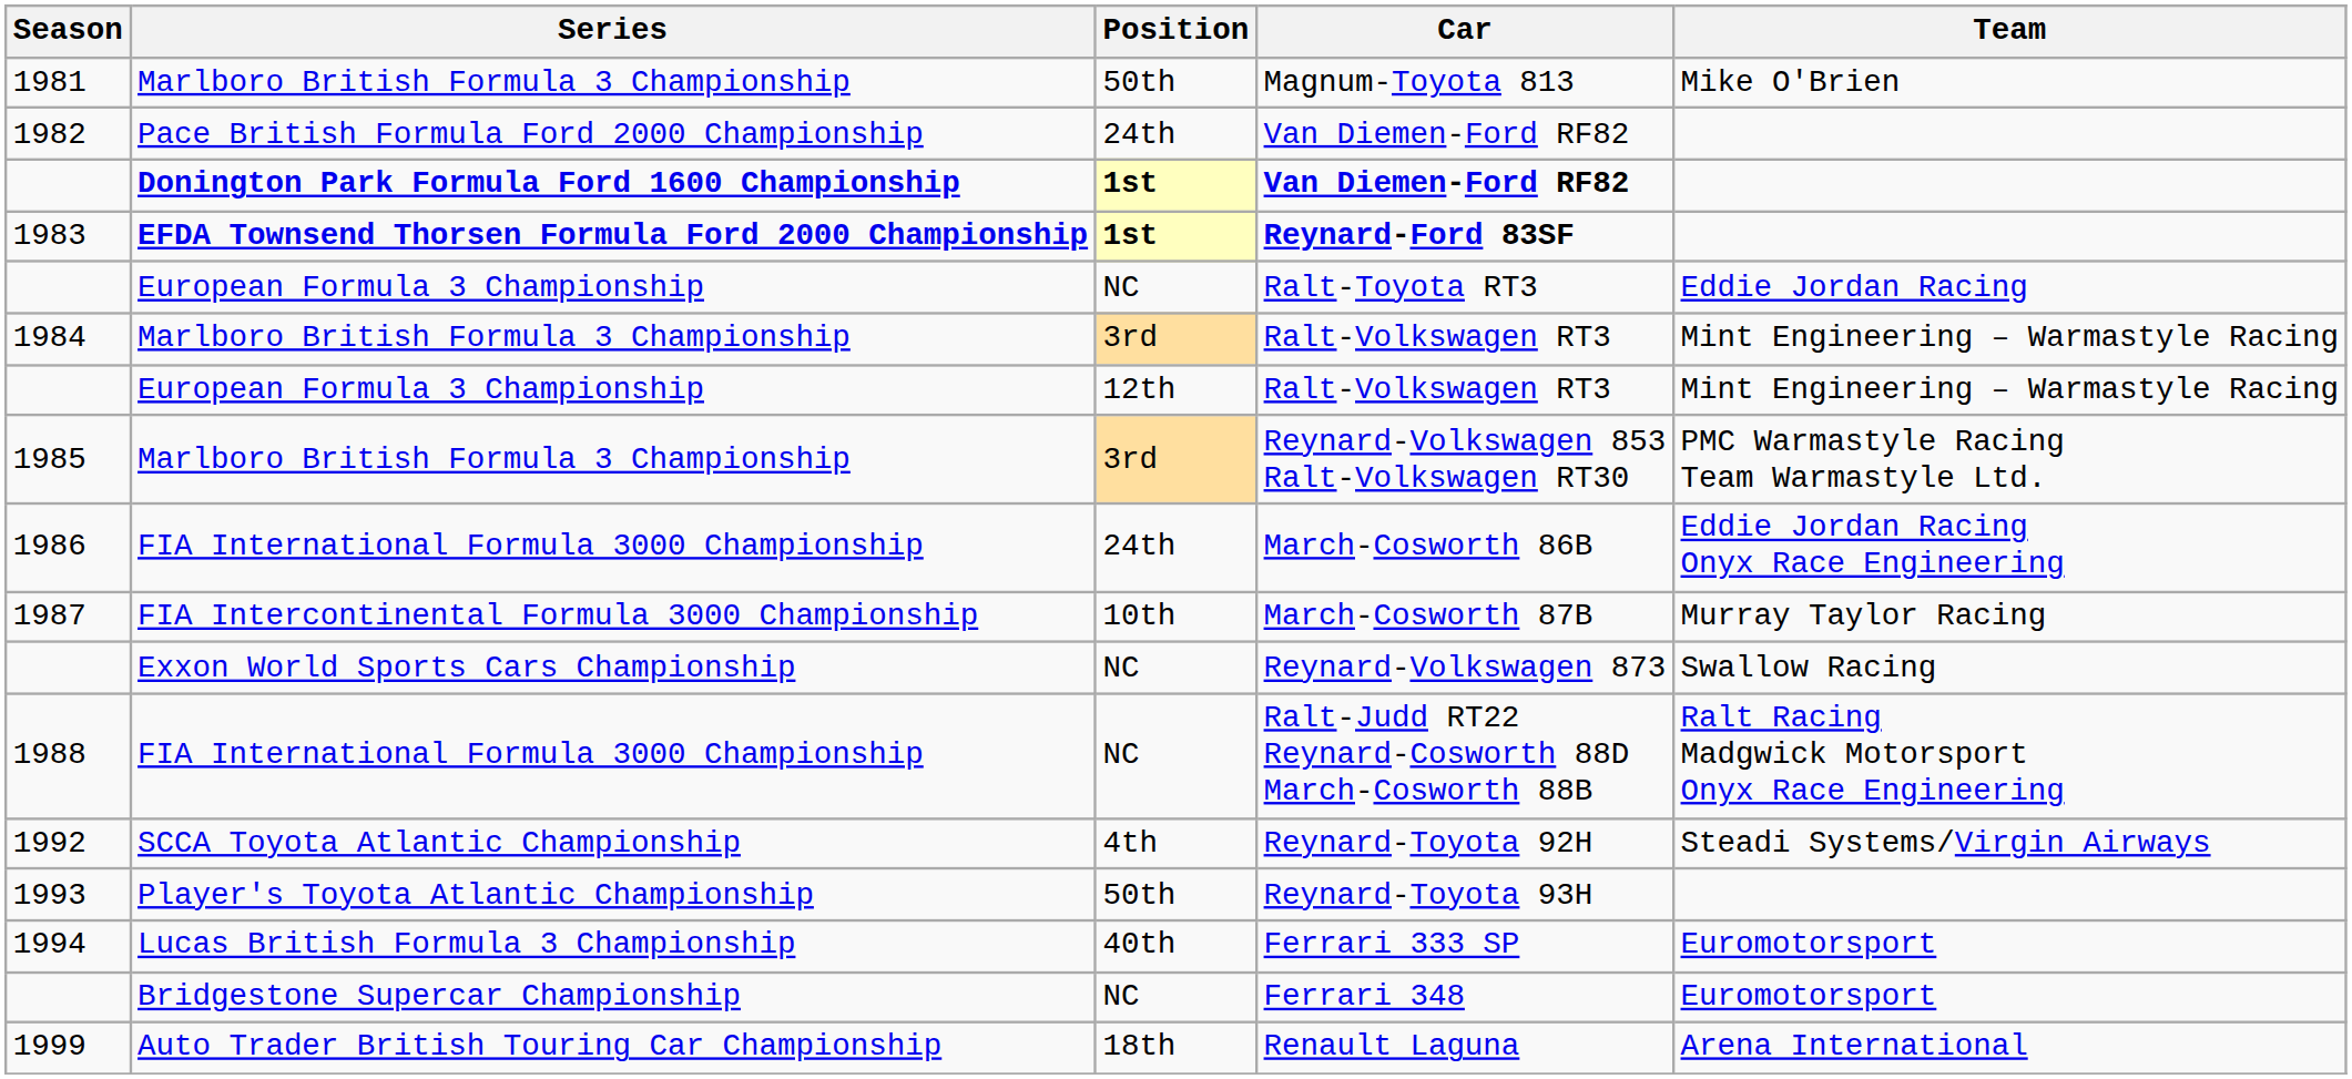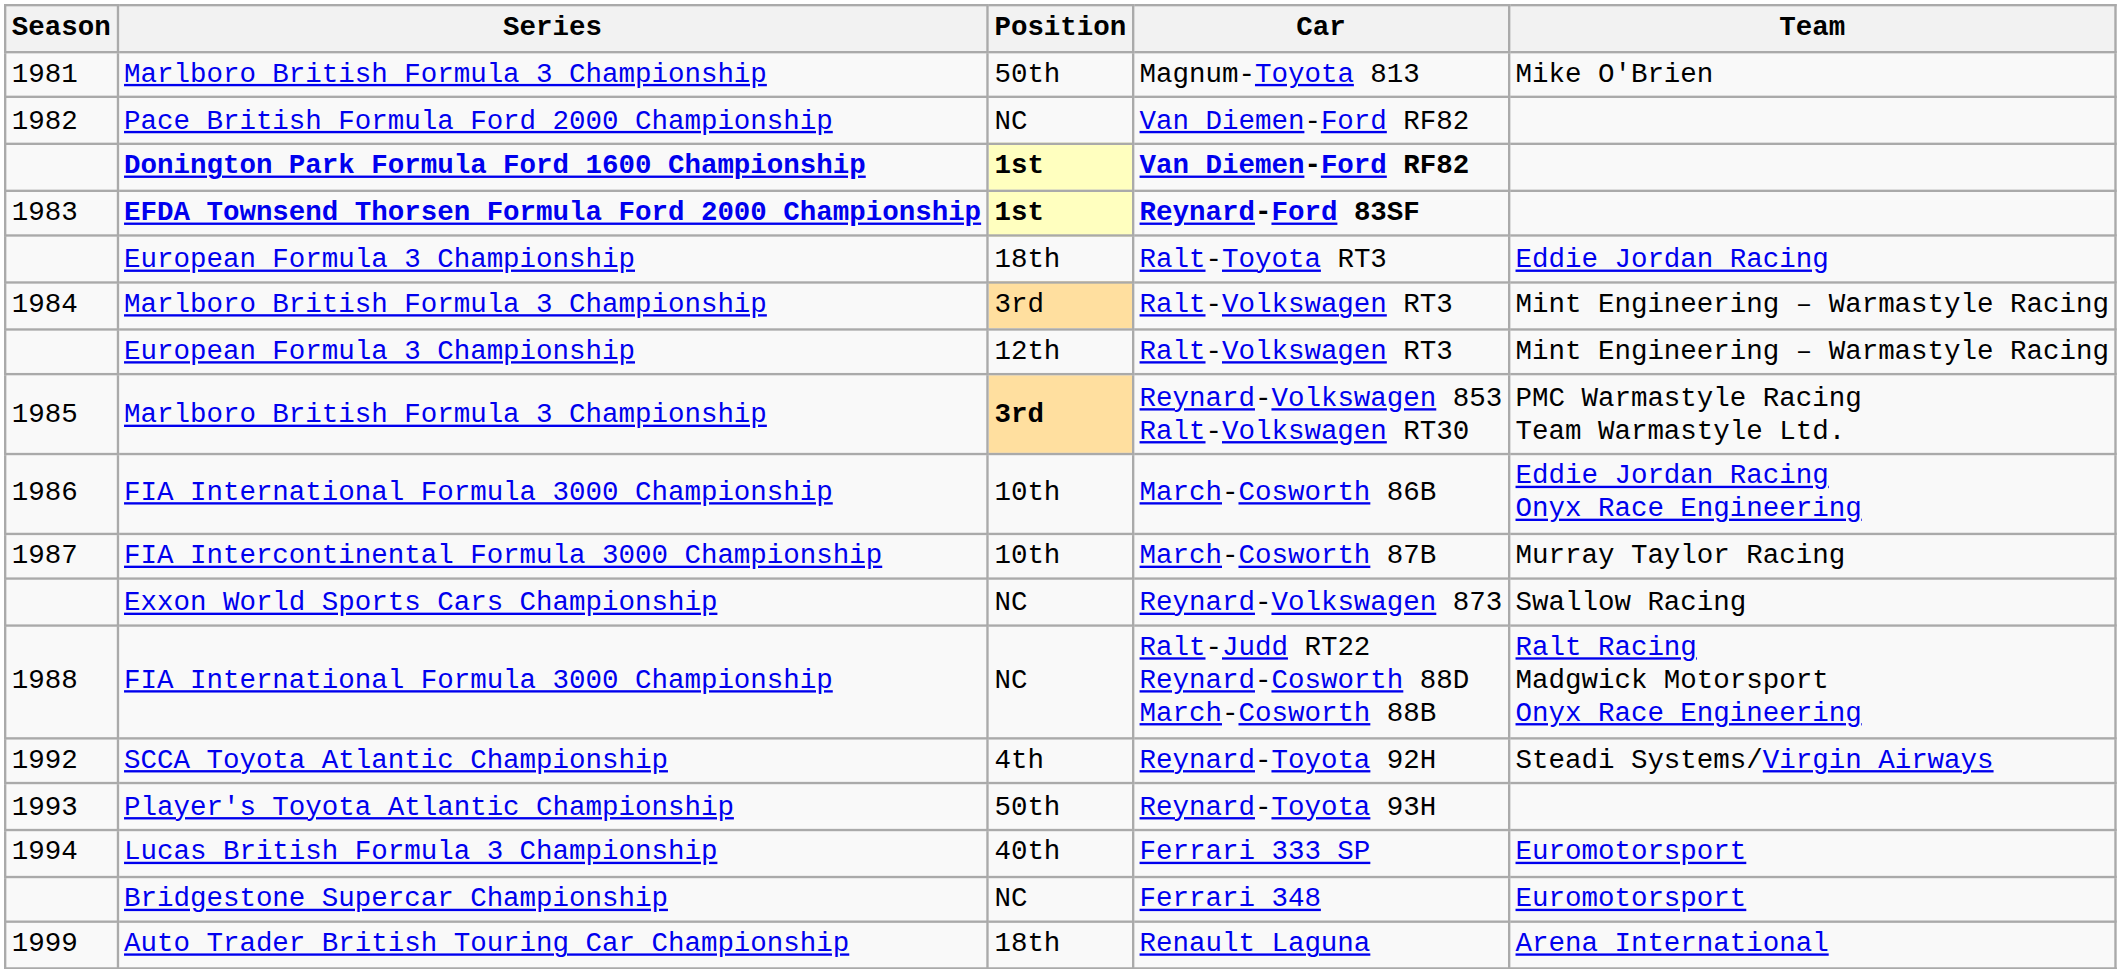1982 / Van Diemen-Ford RF82 | Position: 24th -> NC
Ralt-Toyota RT3 | Position: NC -> 18th
Reynard-Volkswagen 853 Ralt-Volkswagen RT30 | Position: normal -> bold
March-Cosworth 86B | Position: 24th -> 10th
